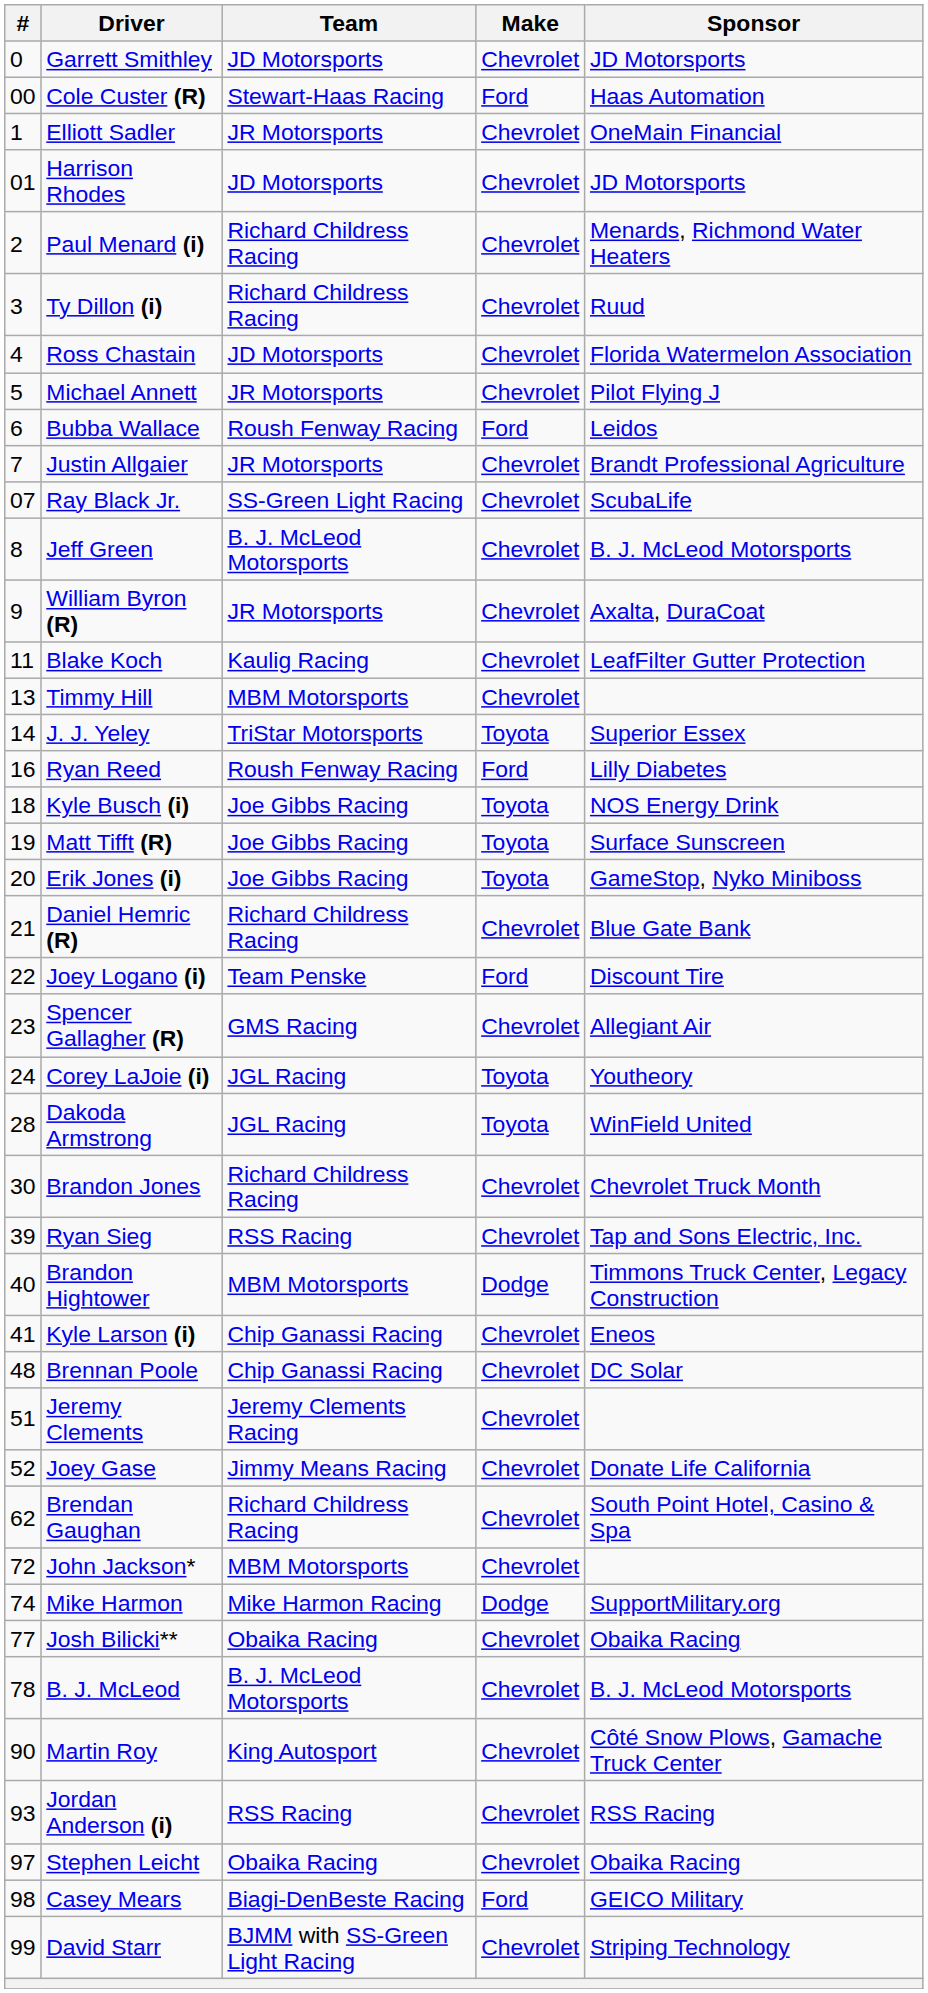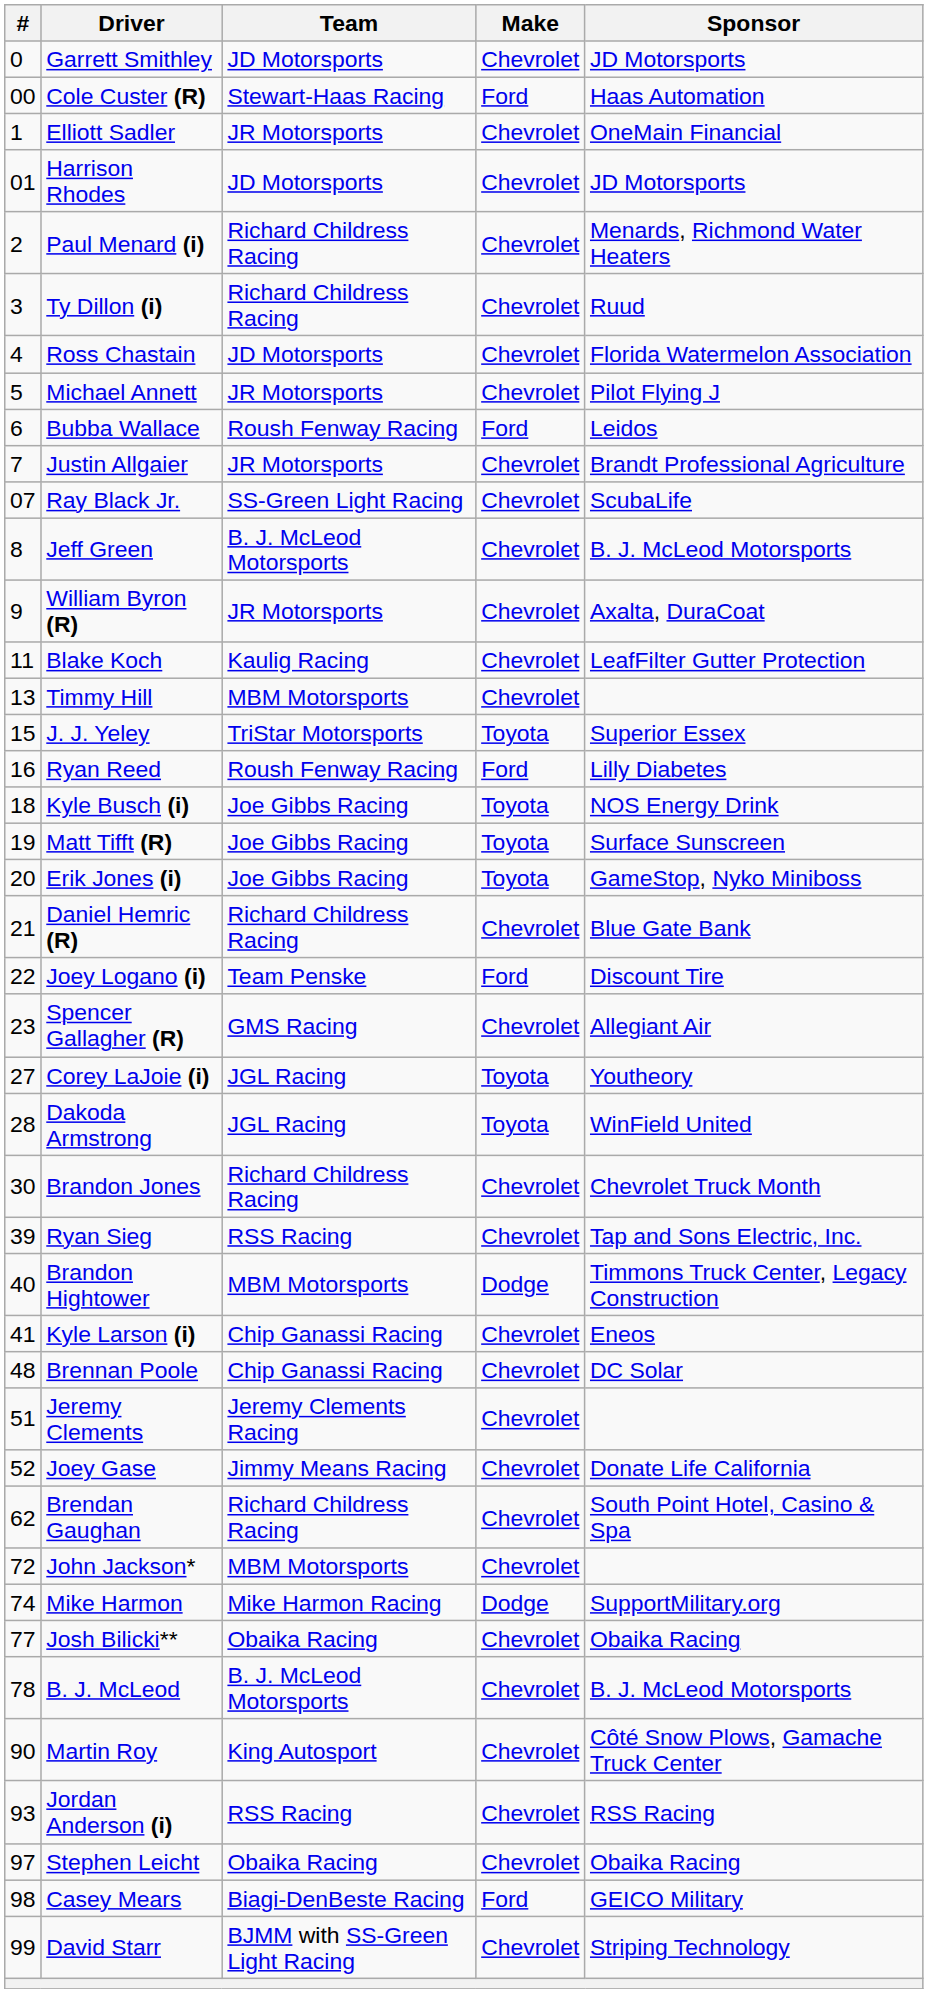J. J. Yeley | #: 14 -> 15
Corey LaJoie (i) | #: 24 -> 27
